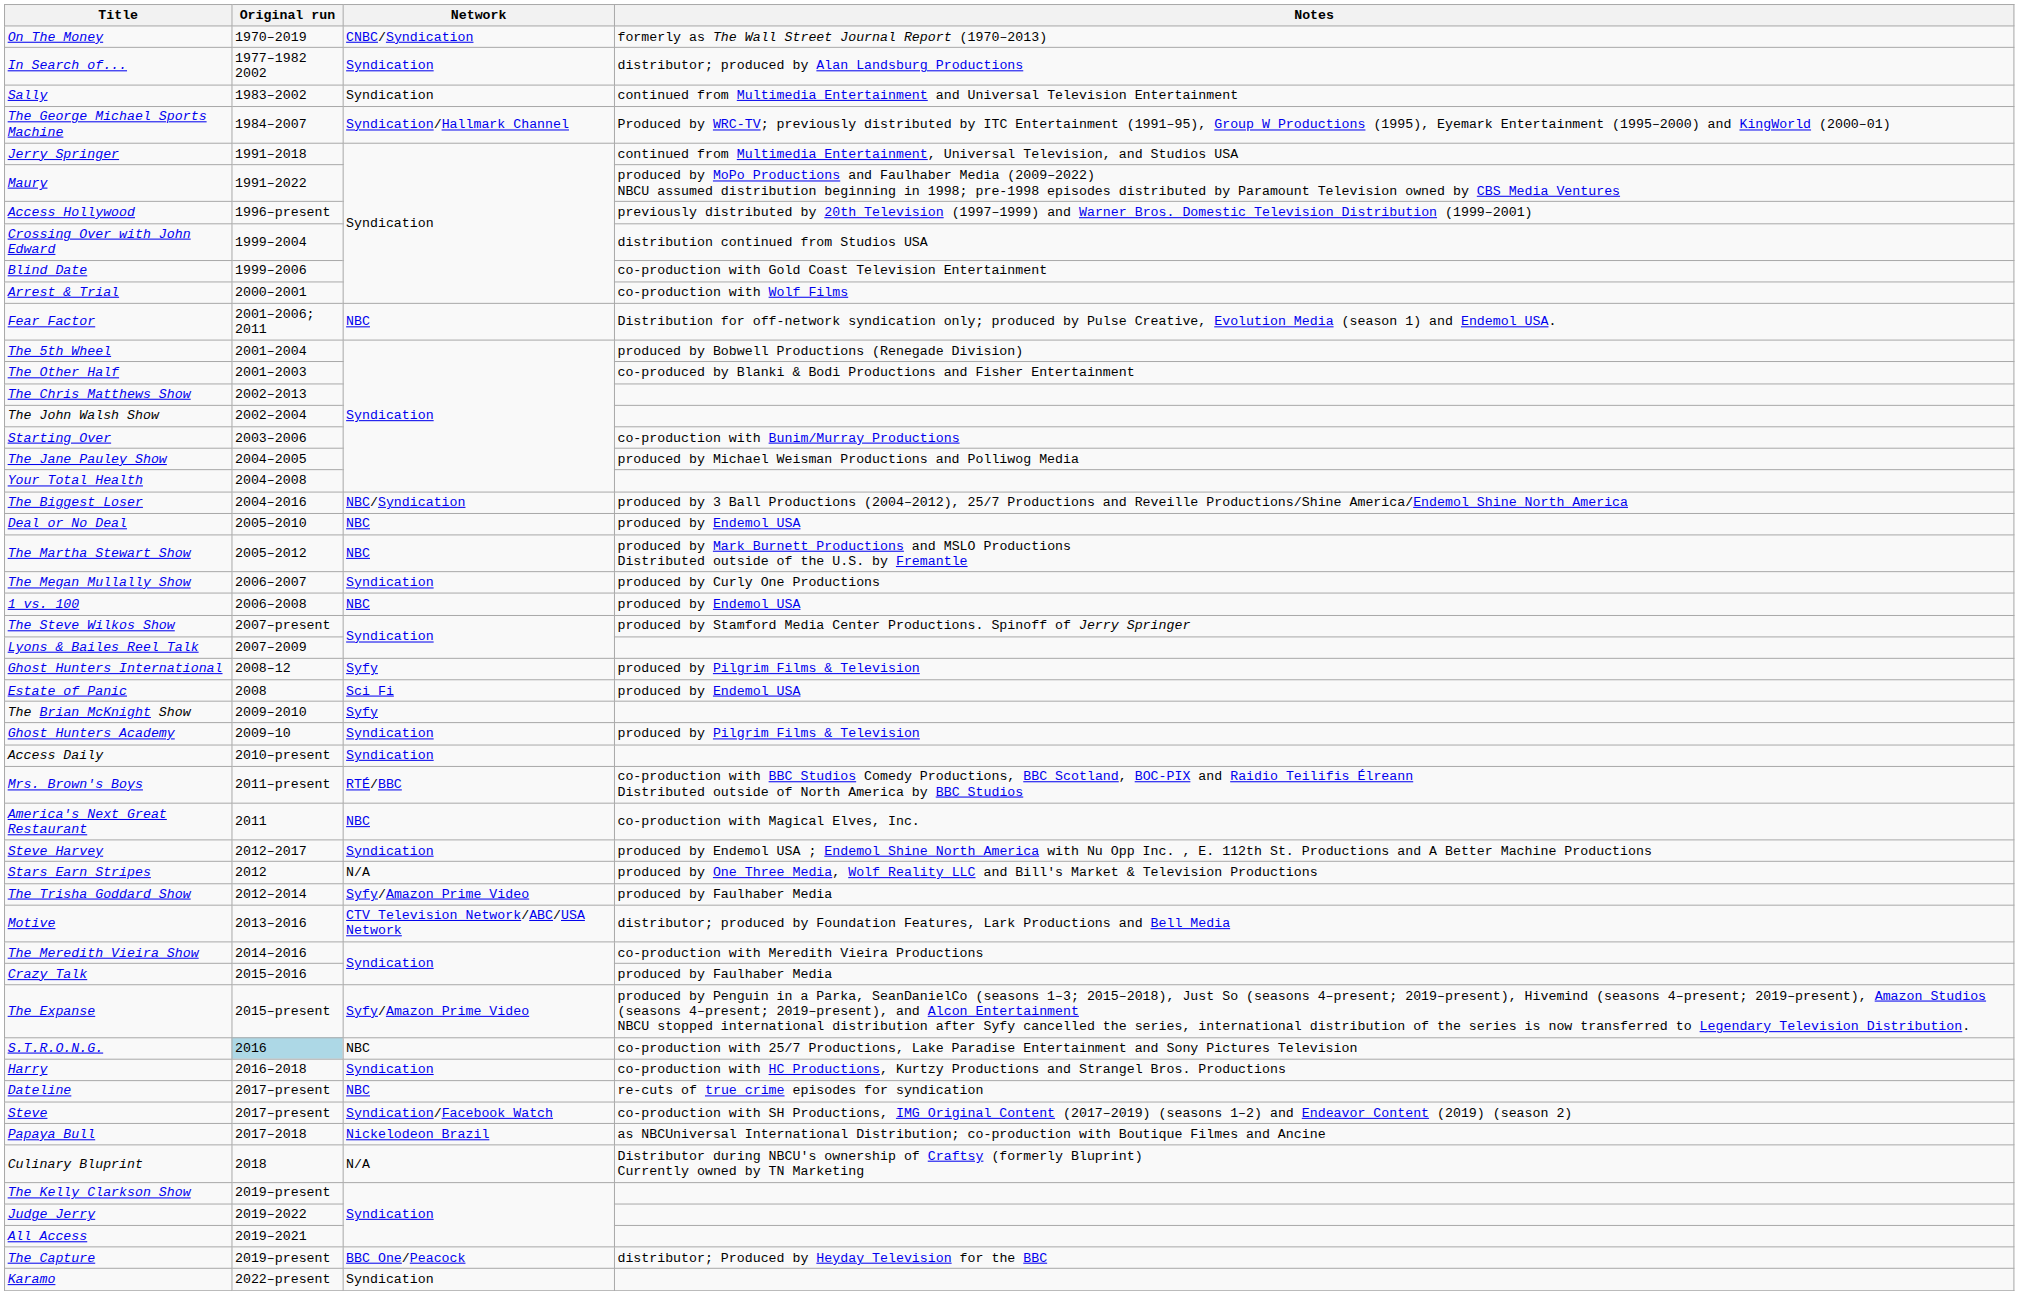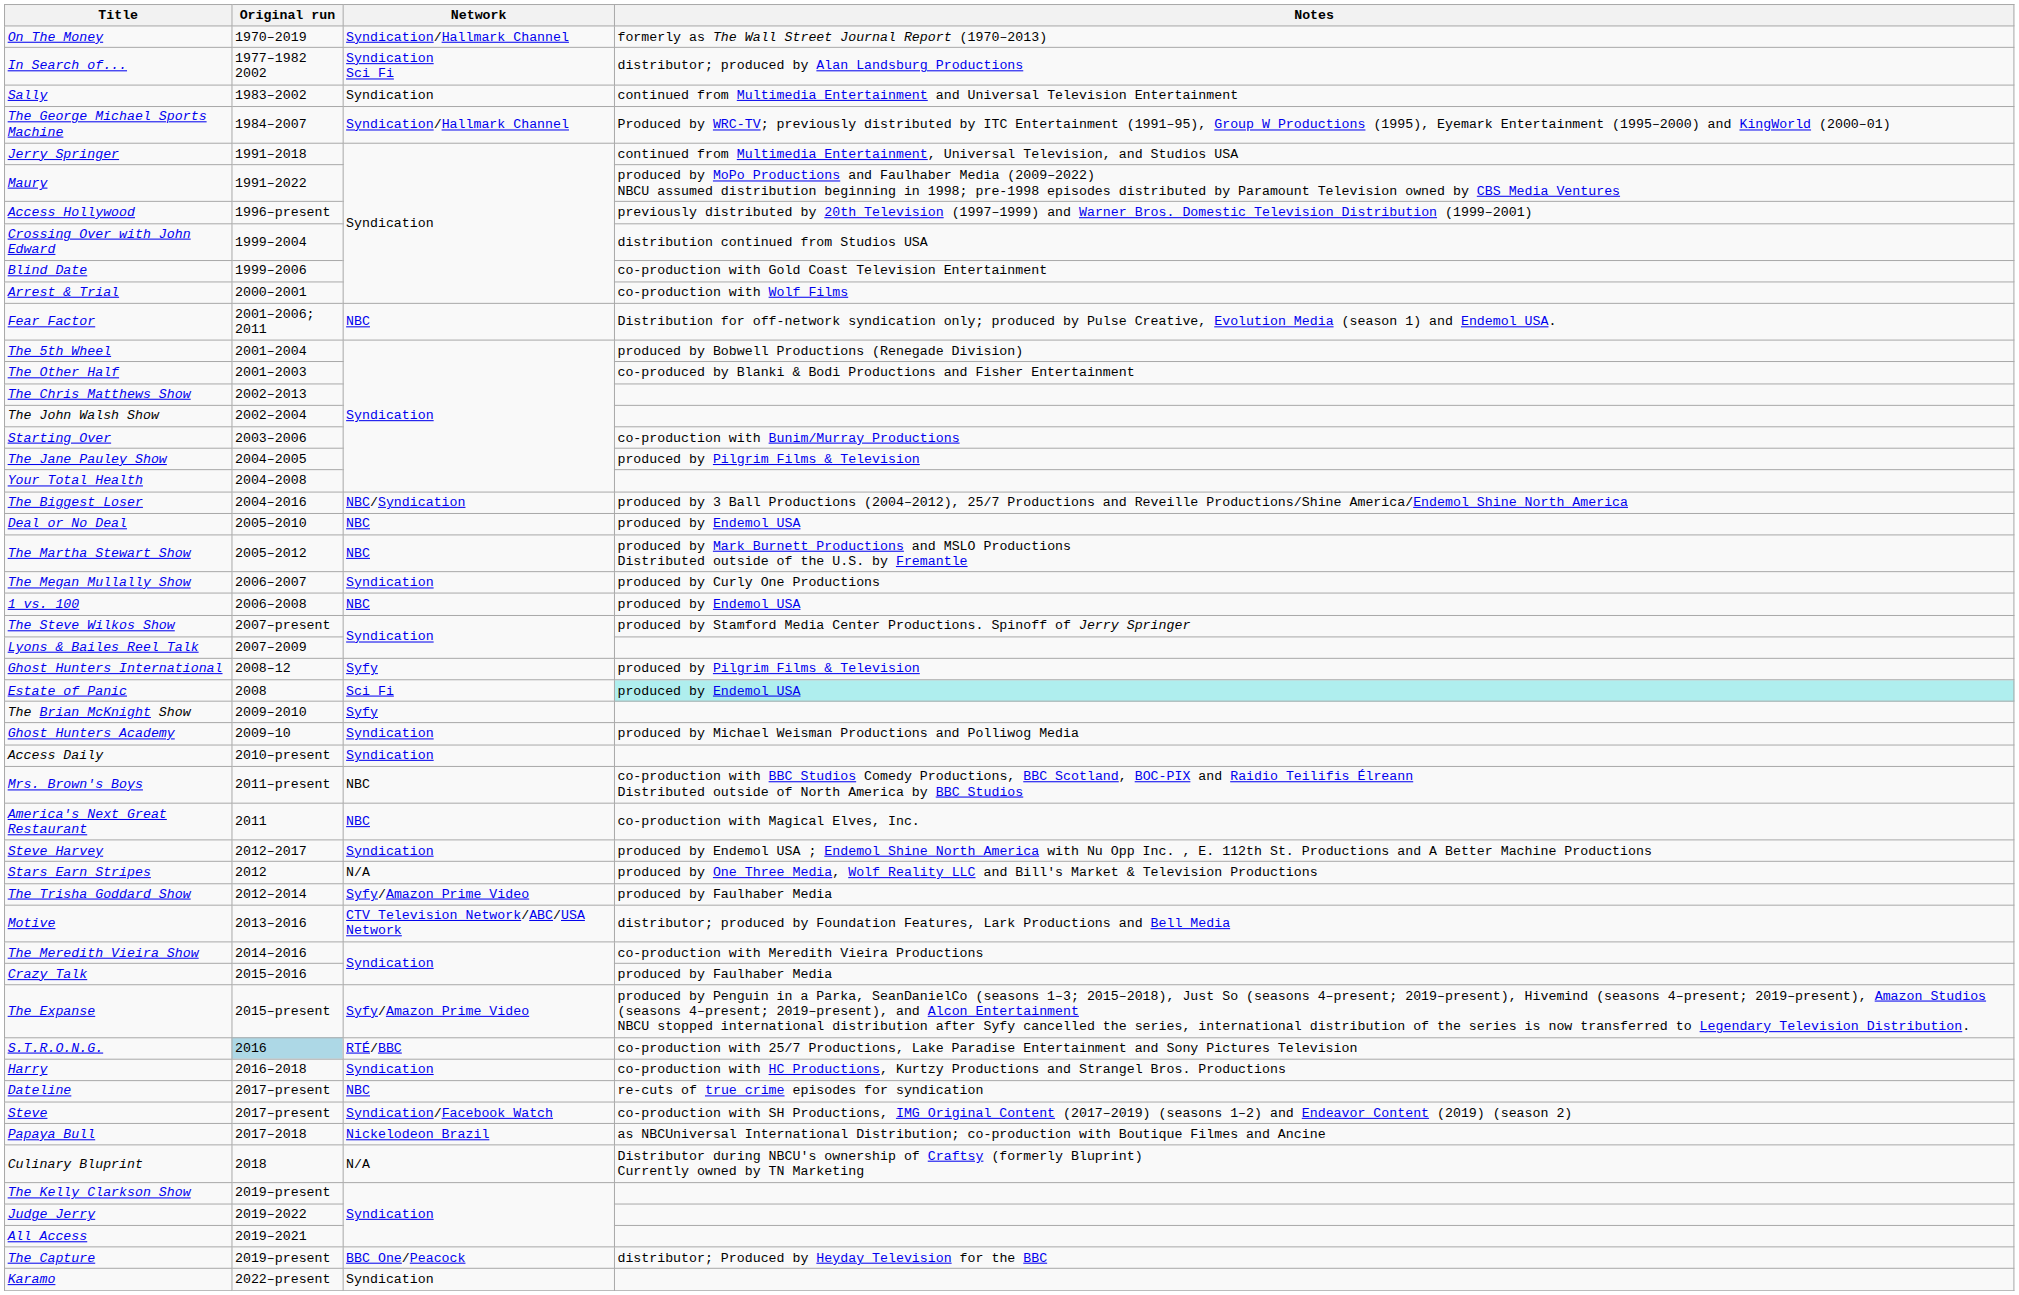On The Money | Network: CNBC/Syndication -> Syndication/Hallmark Channel
In Search of... | Network: Syndication -> Syndication Sci Fi
The Jane Pauley Show | Notes: produced by Michael Weisman Productions and Polliwog Media -> produced by Pilgrim Films & Television
Estate of Panic | Notes: no background -> paleturquoise background
Ghost Hunters Academy | Notes: produced by Pilgrim Films & Television -> produced by Michael Weisman Productions and Polliwog Media
Mrs. Brown's Boys | Network: RTÉ/BBC -> NBC
S.T.R.O.N.G. | Network: NBC -> RTÉ/BBC
